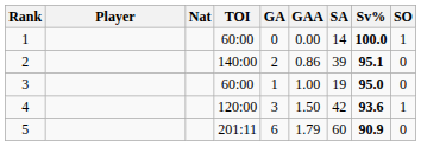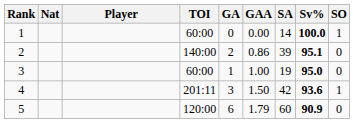columns swapped: Nat <-> Player
4 | TOI: 120:00 -> 201:11
5 | TOI: 201:11 -> 120:00
